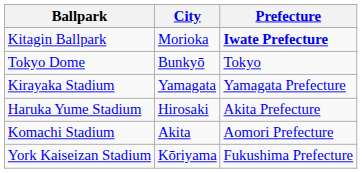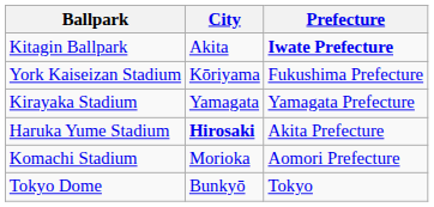Kitagin Ballpark | City: Morioka -> Akita
rows swapped: York Kaiseizan Stadium <-> Tokyo Dome
Haruka Yume Stadium | City: normal -> bold
Komachi Stadium | City: Akita -> Morioka
